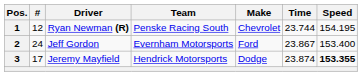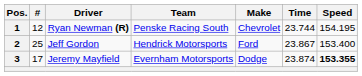2 | #: 24 -> 25
2 | Team: Evernham Motorsports -> Hendrick Motorsports
3 | Team: Hendrick Motorsports -> Evernham Motorsports
